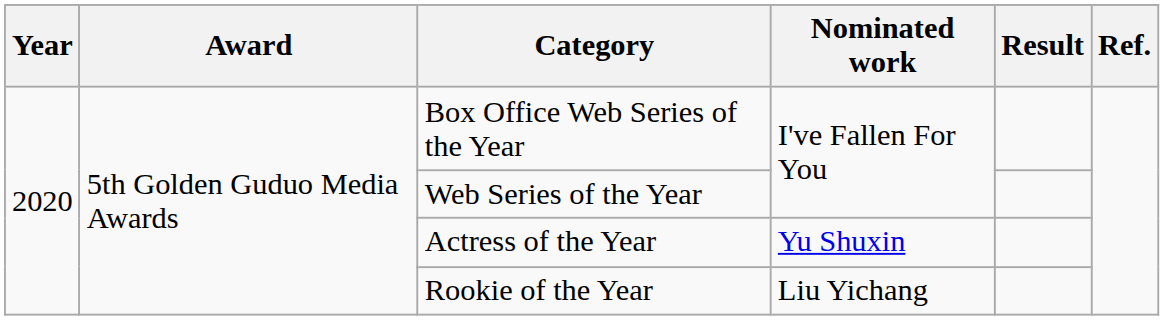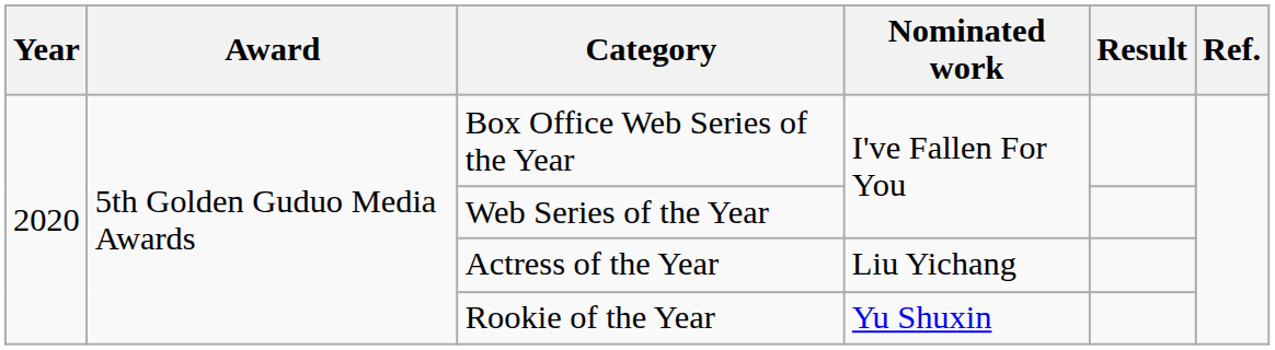Actress of the Year | Nominated work: Yu Shuxin -> Liu Yichang
Rookie of the Year | Nominated work: Liu Yichang -> Yu Shuxin
